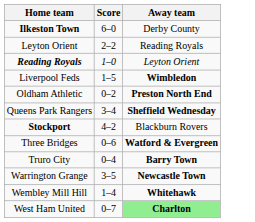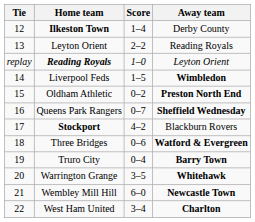+ column: Tie | 12 | 13 | replay | 14 | 15 | 16 | 17 | 18 | 19 | 20 | 21 | 22
Ilkeston Town | Score: 6–0 -> 1–4
Queens Park Rangers | Score: 3–4 -> 0–7
Warrington Grange | Away team: Newcastle Town -> Whitehawk
Wembley Mill Hill | Score: 1–4 -> 6–0
Wembley Mill Hill | Away team: Whitehawk -> Newcastle Town
West Ham United | Score: 0–7 -> 3–4
West Ham United | Away team: lightgreen background -> no background
